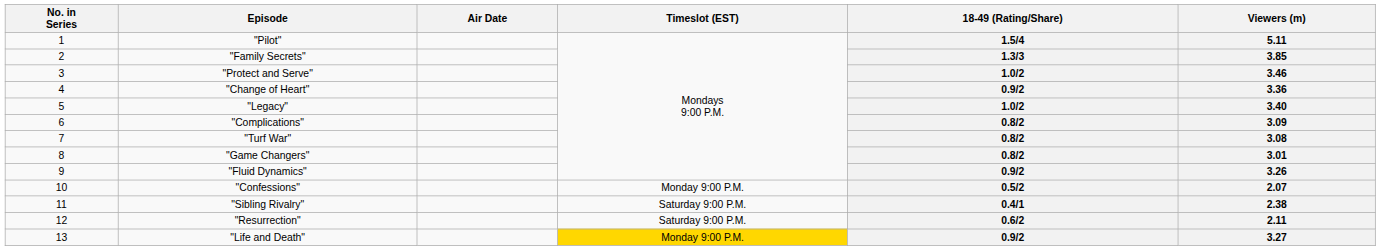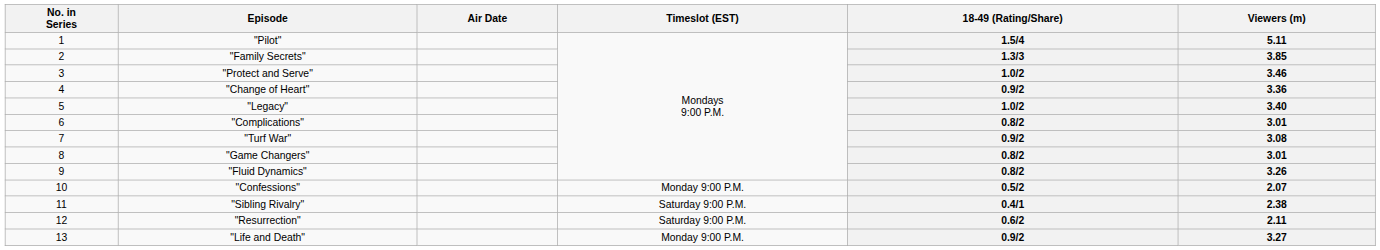"Complications" | Viewers (m): 3.09 -> 3.01
"Turf War" | 18-49 (Rating/Share): 0.8/2 -> 0.9/2
"Fluid Dynamics" | 18-49 (Rating/Share): 0.9/2 -> 0.8/2
"Life and Death" | Timeslot (EST): gold background -> no background
